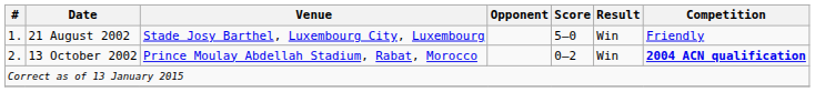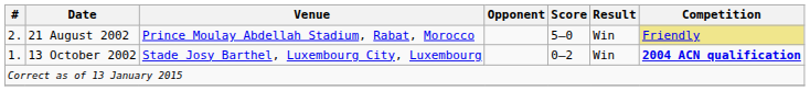21 August 2002 | #: 1. -> 2.
21 August 2002 | Venue: Stade Josy Barthel, Luxembourg City, Luxembourg -> Prince Moulay Abdellah Stadium, Rabat, Morocco
21 August 2002 | Competition: no background -> khaki background
13 October 2002 | #: 2. -> 1.
13 October 2002 | Venue: Prince Moulay Abdellah Stadium, Rabat, Morocco -> Stade Josy Barthel, Luxembourg City, Luxembourg
